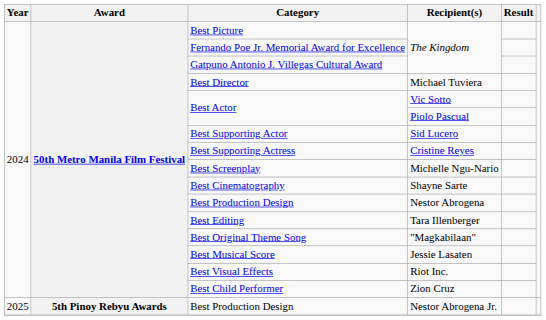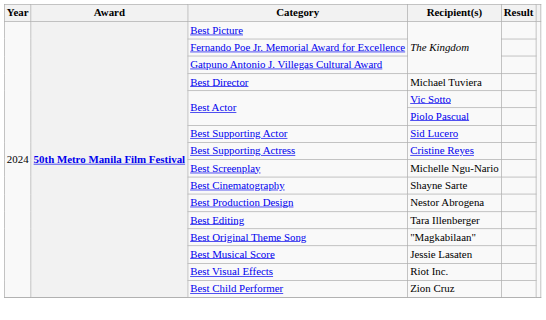- row: 2025 | 5th Pinoy Rebyu Awards | Best Production Design | Nestor Abrogena Jr.
